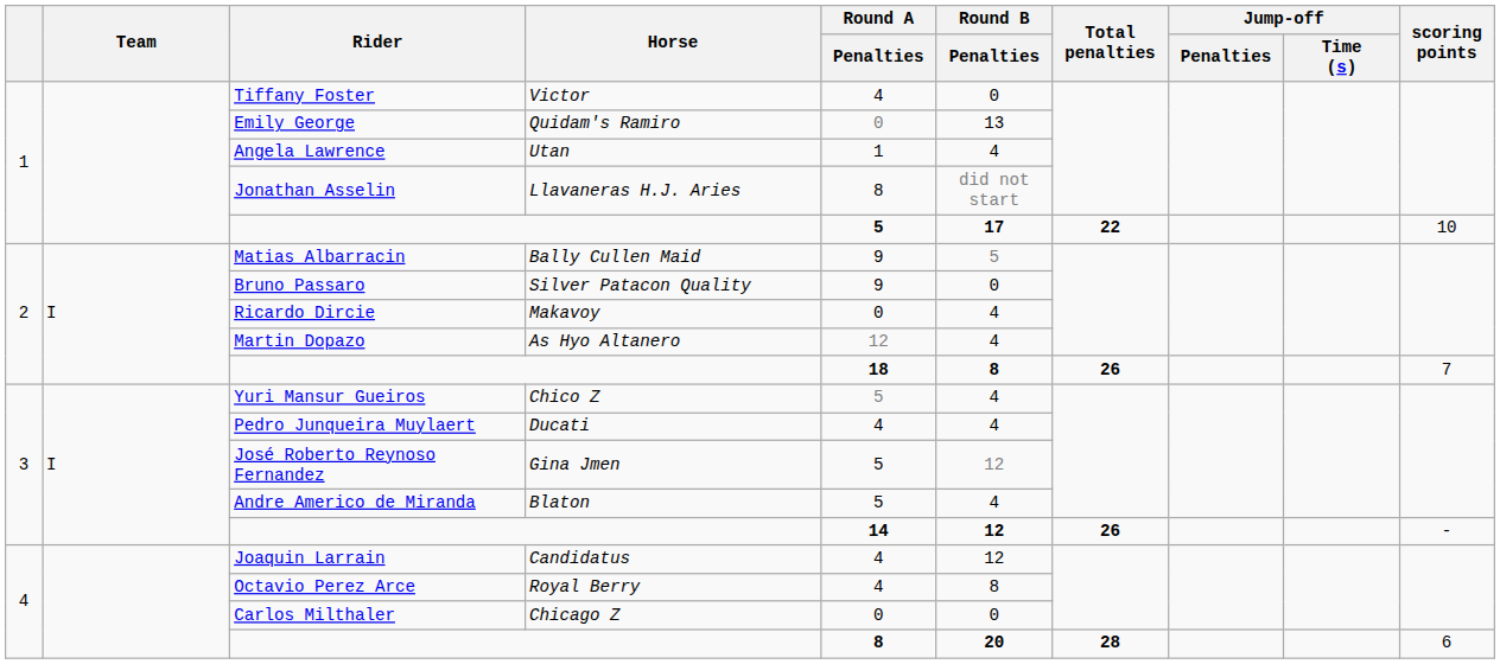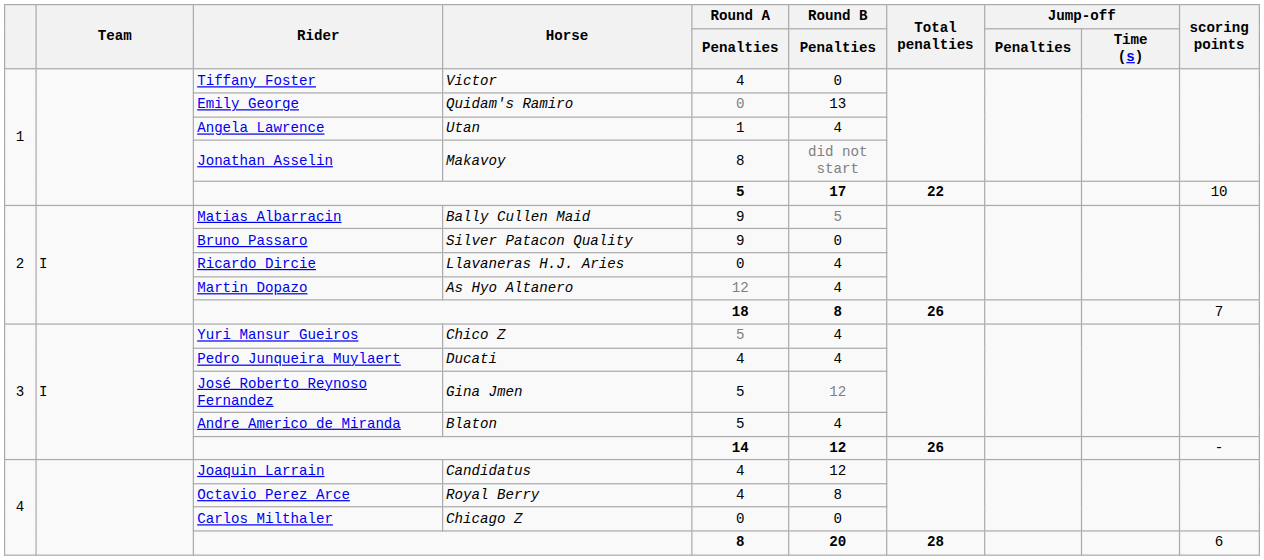Jonathan Asselin | Horse: Llavaneras H.J. Aries -> Makavoy
Ricardo Dircie | Horse: Makavoy -> Llavaneras H.J. Aries
